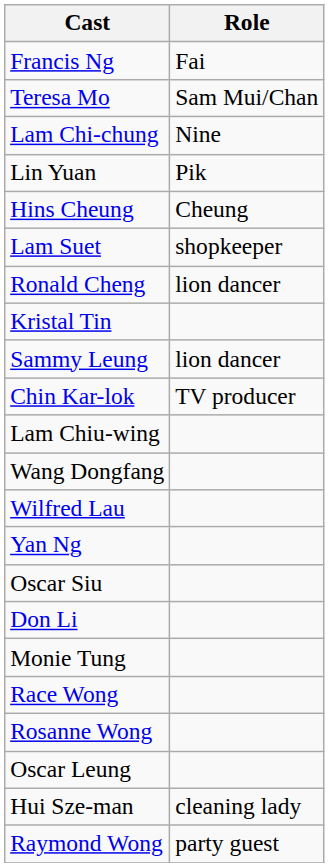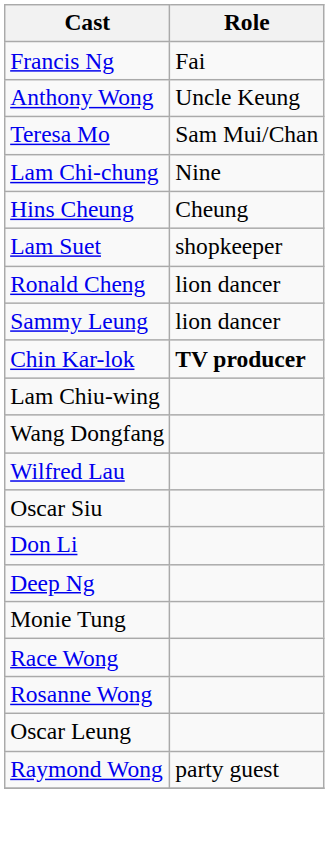+ row: Anthony Wong | Uncle Keung
- row: Lin Yuan | Pik
- row: Kristal Tin
Chin Kar-lok | Role: normal -> bold
- row: Yan Ng
+ row: Deep Ng
- row: Hui Sze-man | cleaning lady
